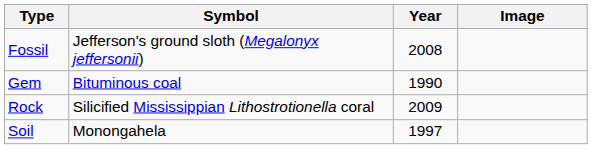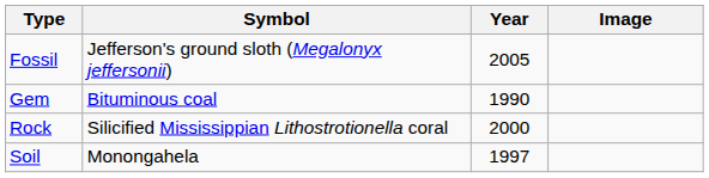Fossil | Year: 2008 -> 2005
Rock | Year: 2009 -> 2000
